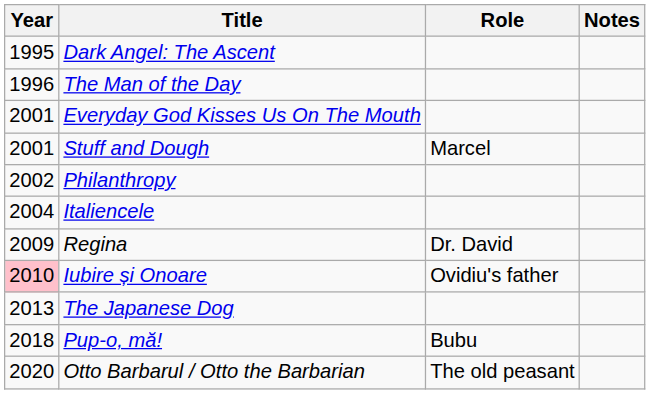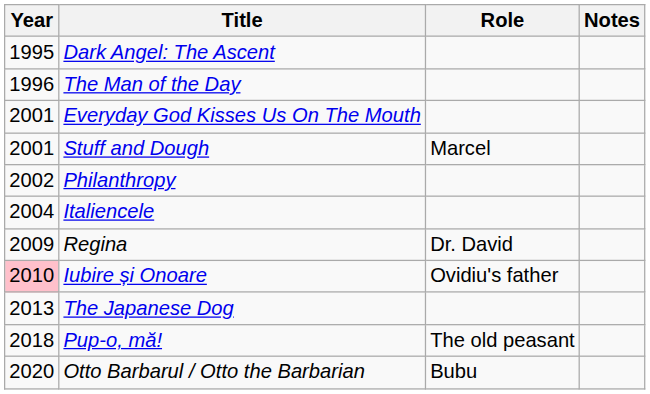Pup-o, mă! | Role: Bubu -> The old peasant
Otto Barbarul / Otto the Barbarian | Role: The old peasant -> Bubu
